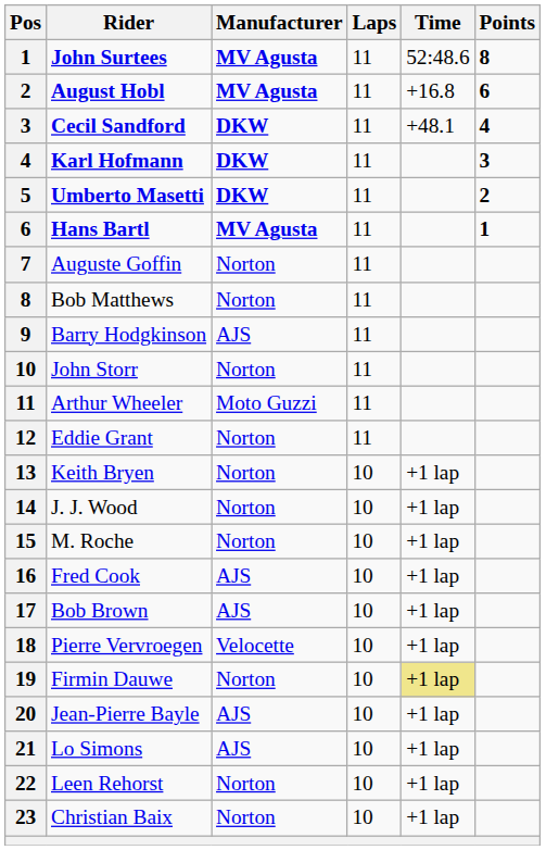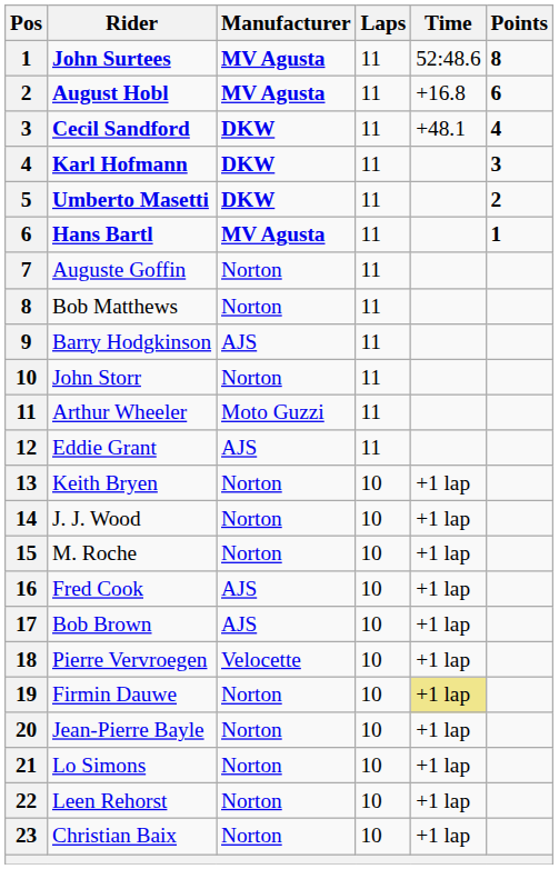Eddie Grant | Manufacturer: Norton -> AJS
Jean-Pierre Bayle | Manufacturer: AJS -> Norton
Lo Simons | Manufacturer: AJS -> Norton
